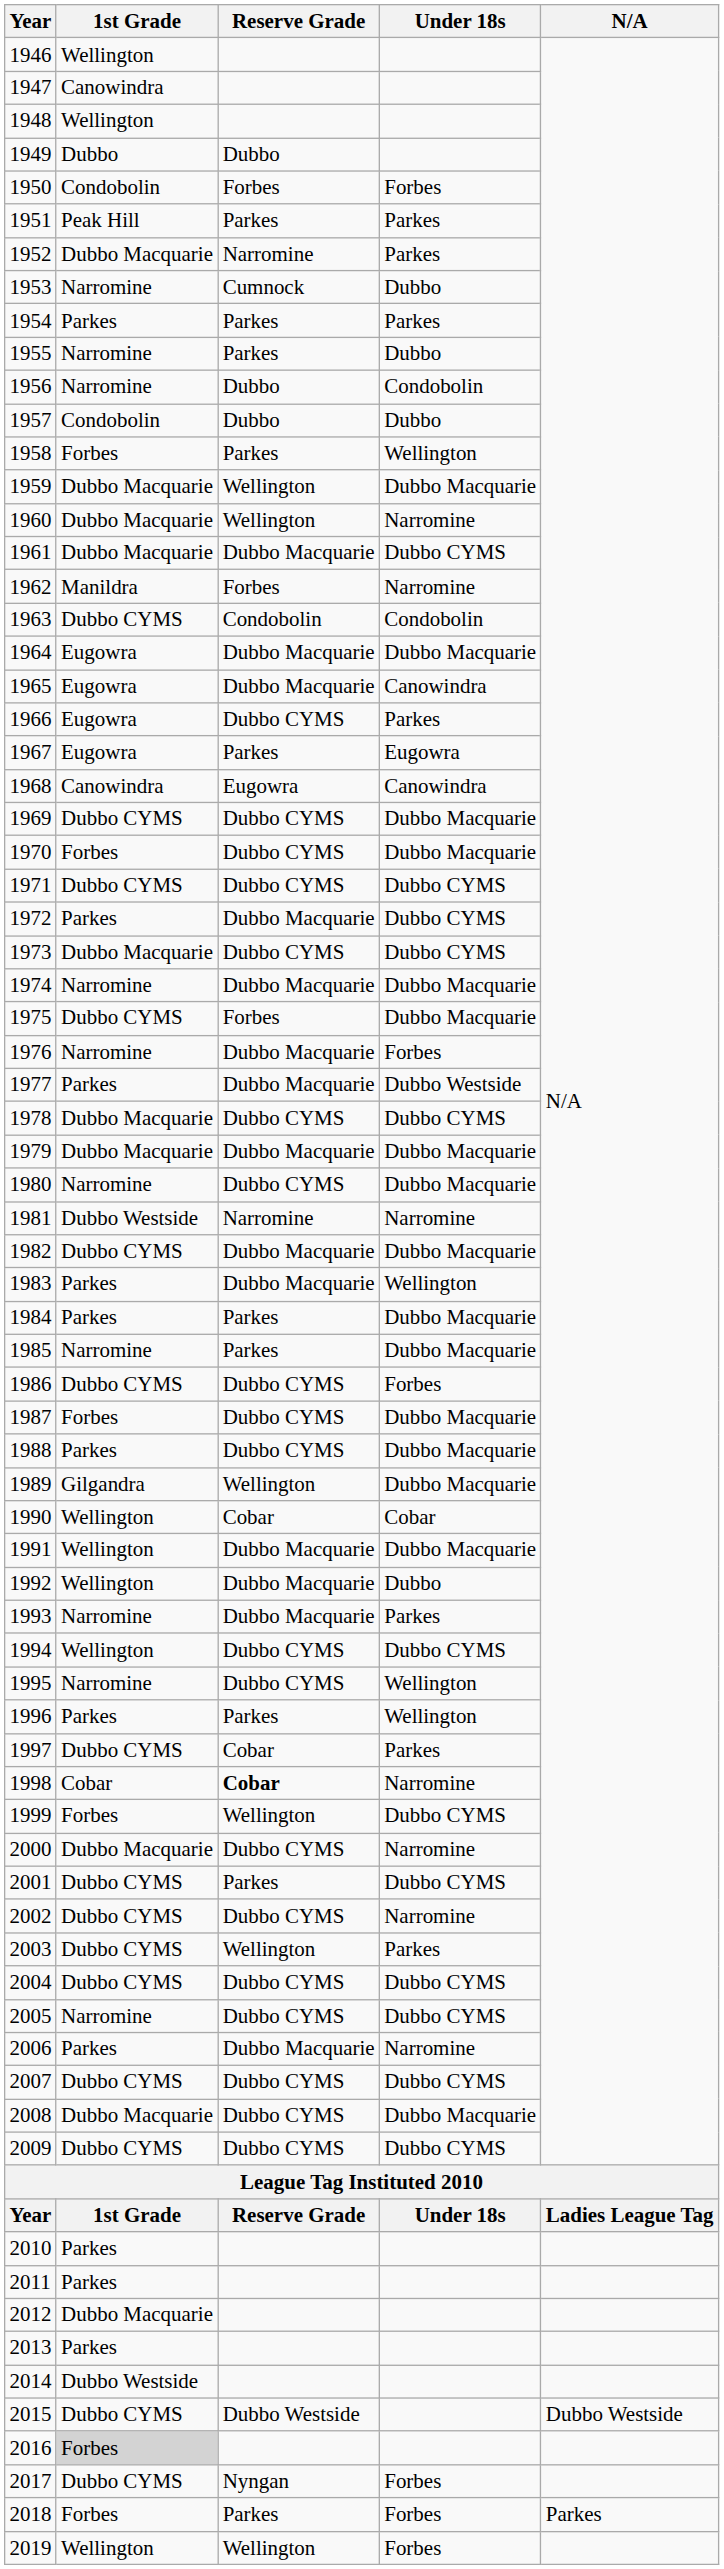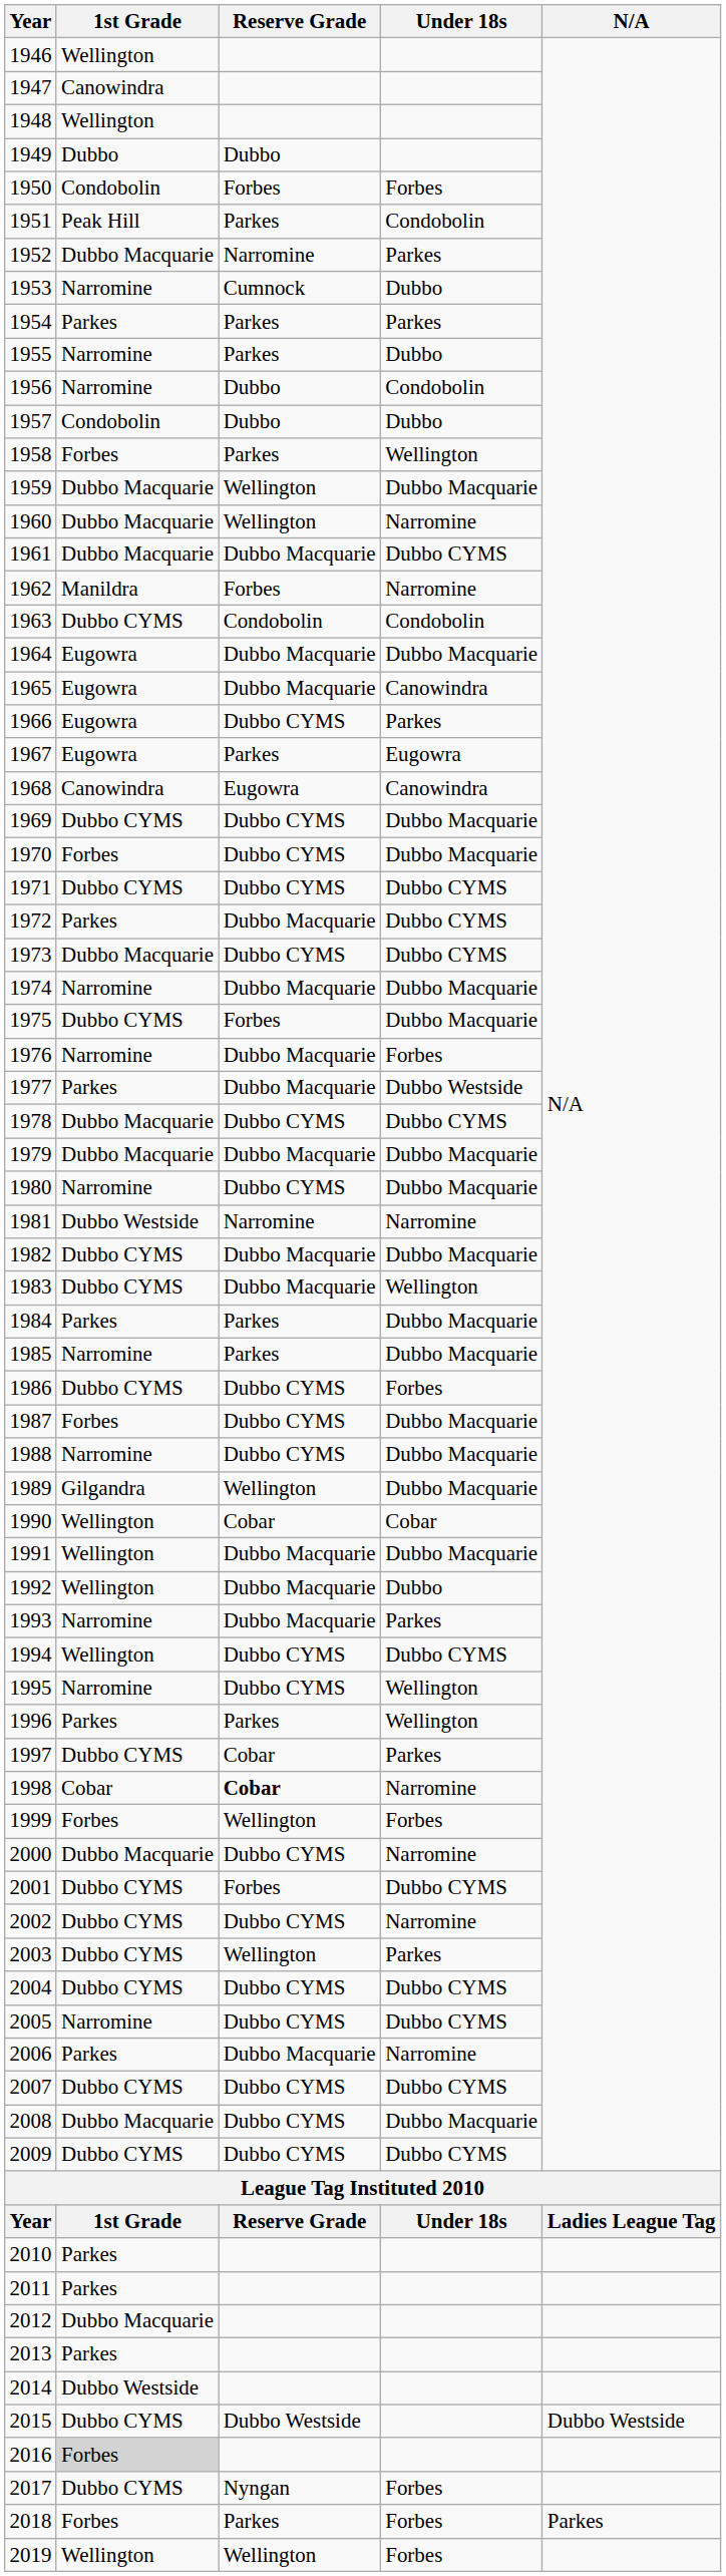1951 | Under 18s: Parkes -> Condobolin
1983 | 1st Grade: Parkes -> Dubbo CYMS
1988 | 1st Grade: Parkes -> Narromine
1999 | Under 18s: Dubbo CYMS -> Forbes
2001 | Reserve Grade: Parkes -> Forbes
